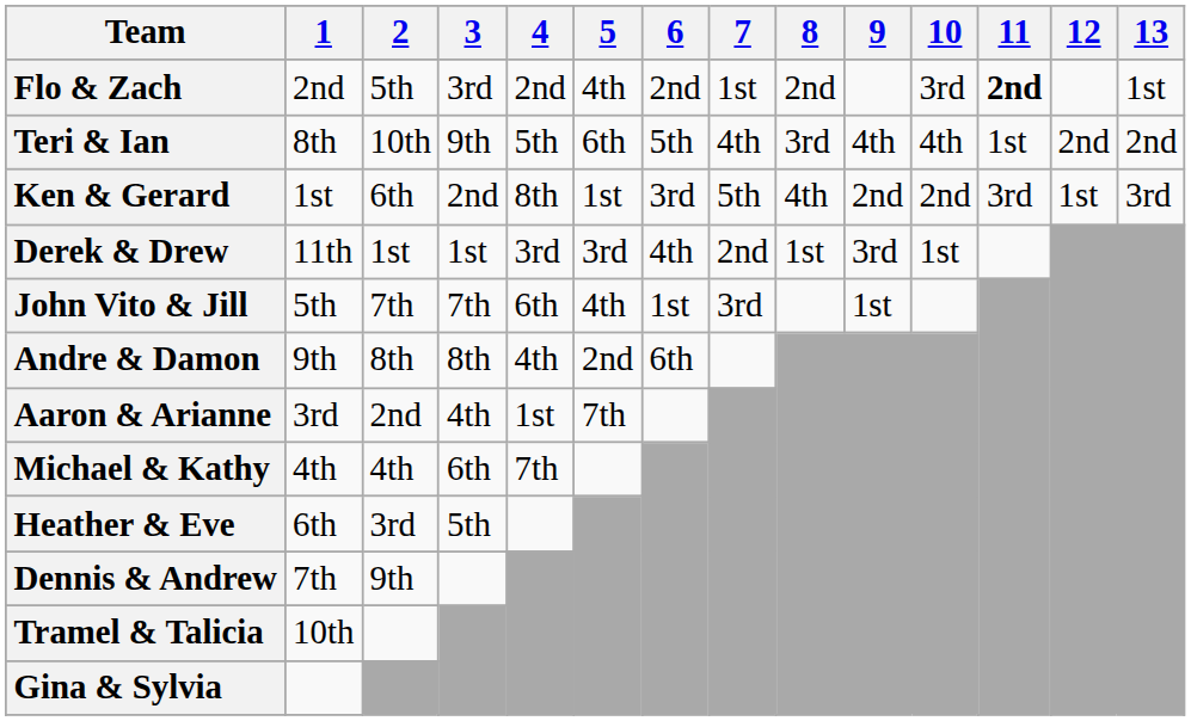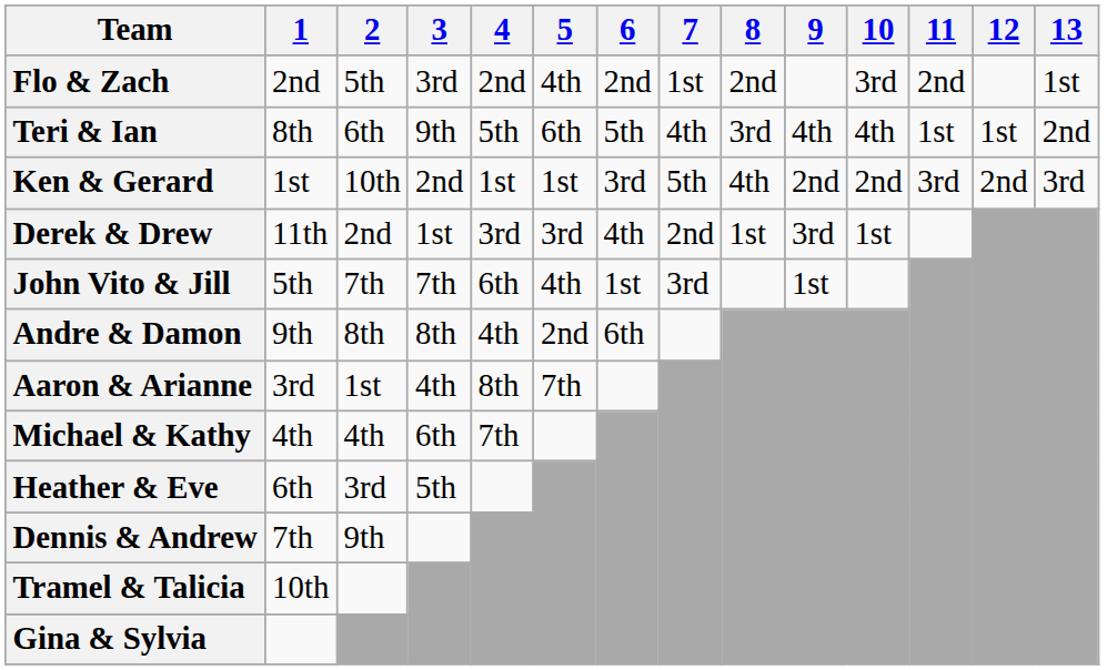Flo & Zach | 11: bold -> normal
Teri & Ian | 2: 10th -> 6th
Teri & Ian | 12: 2nd -> 1st
Ken & Gerard | 2: 6th -> 10th
Ken & Gerard | 4: 8th -> 1st
Ken & Gerard | 12: 1st -> 2nd
Derek & Drew | 2: 1st -> 2nd
Aaron & Arianne | 2: 2nd -> 1st
Aaron & Arianne | 4: 1st -> 8th
